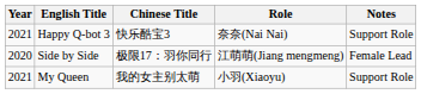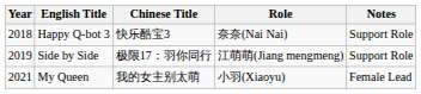Happy Q-bot 3 | Year: 2021 -> 2018
Side by Side | Year: 2020 -> 2019
Side by Side | Notes: Female Lead -> Support Role
My Queen | Notes: Support Role -> Female Lead
